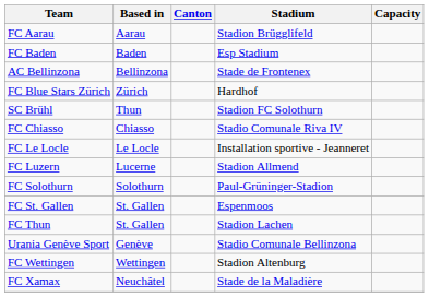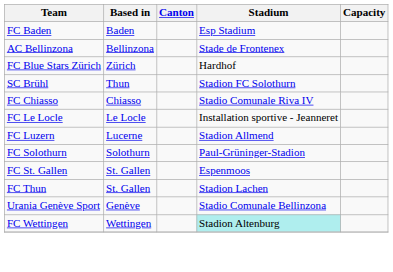- row: FC Aarau | Aarau | Stadion Brügglifeld
FC Wettingen | Stadium: no background -> paleturquoise background
- row: FC Xamax | Neuchâtel | Stade de la Maladière
